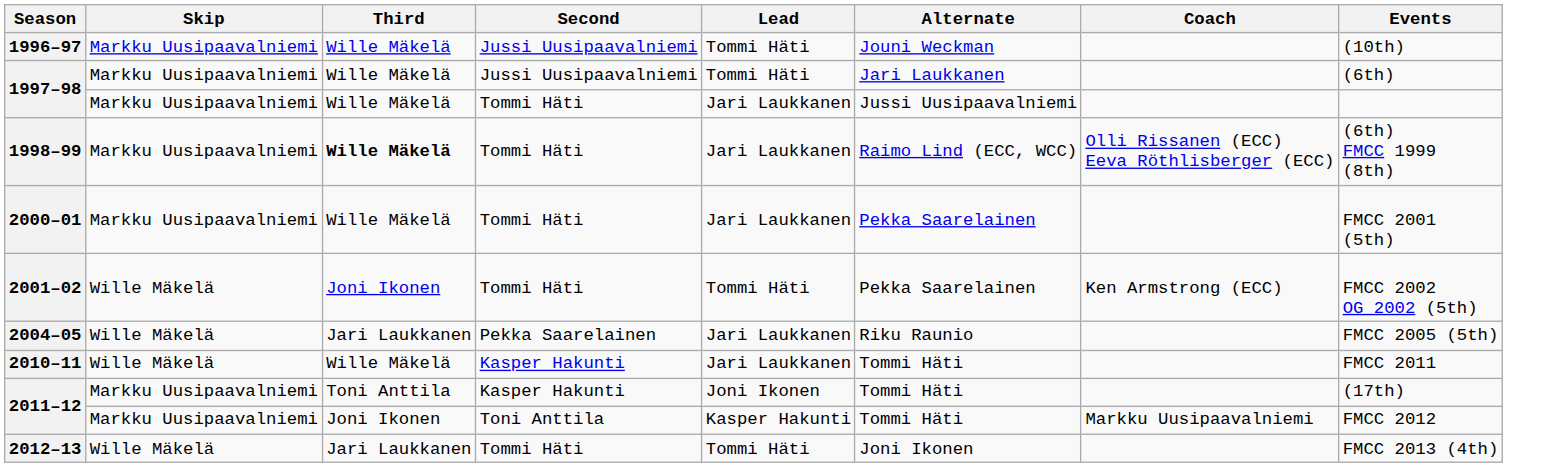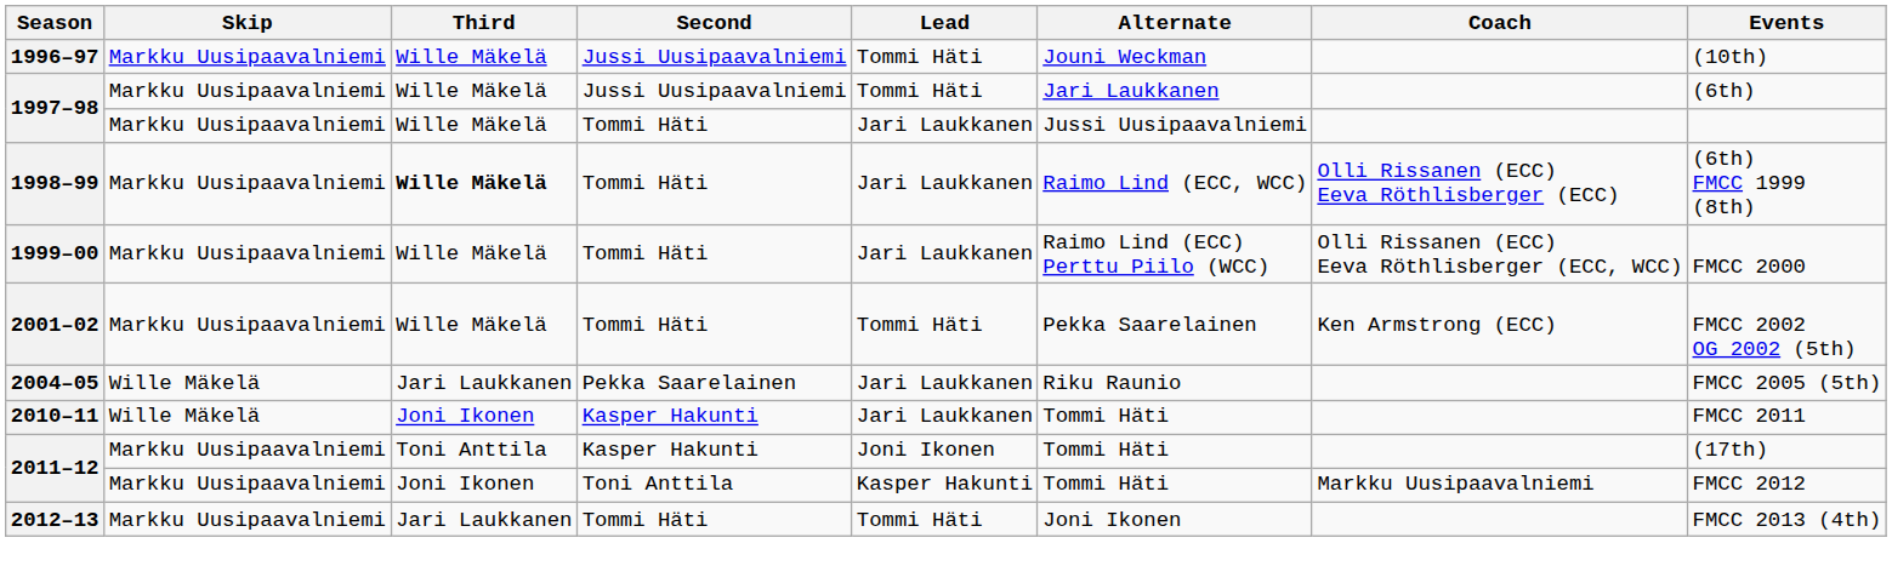+ row: 1999–00 | Markku Uusipaavalniemi | Wille Mäkelä | Tommi Häti | Jari Laukkanen | Raimo Lind (ECC) Perttu Piilo (WCC) | Olli Rissanen (ECC) Eeva Röthlisberger (ECC, WCC) | FMCC 2000
- row: 2000–01 | Markku Uusipaavalniemi | Wille Mäkelä | Tommi Häti | Jari Laukkanen | Pekka Saarelainen | FMCC 2001 (5th)
2001–02 | Skip: Wille Mäkelä -> Markku Uusipaavalniemi
2001–02 | Third: Joni Ikonen -> Wille Mäkelä
2010–11 | Third: Wille Mäkelä -> Joni Ikonen
2012–13 | Skip: Wille Mäkelä -> Markku Uusipaavalniemi
